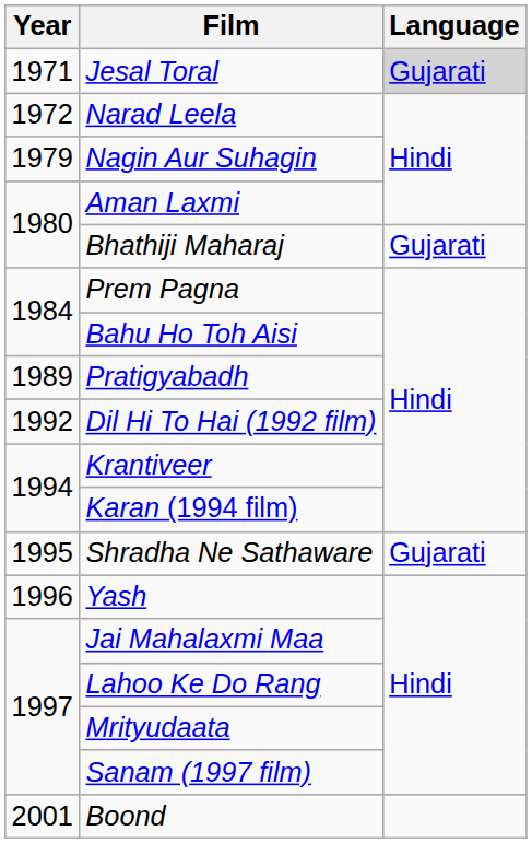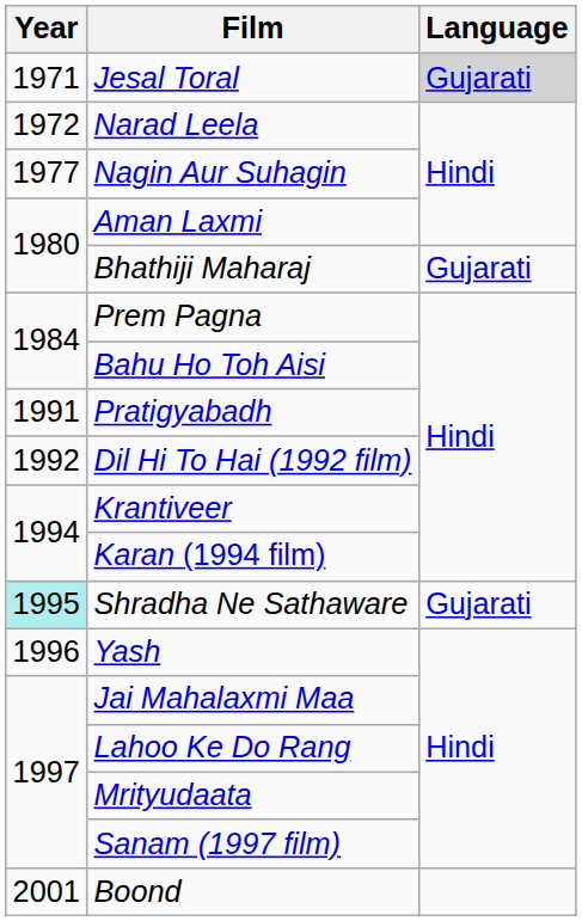Nagin Aur Suhagin | Year: 1979 -> 1977
Pratigyabadh | Year: 1989 -> 1991
Shradha Ne Sathaware | Year: no background -> paleturquoise background
